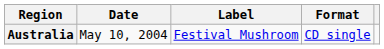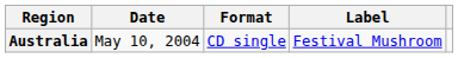columns swapped: Format <-> Label
